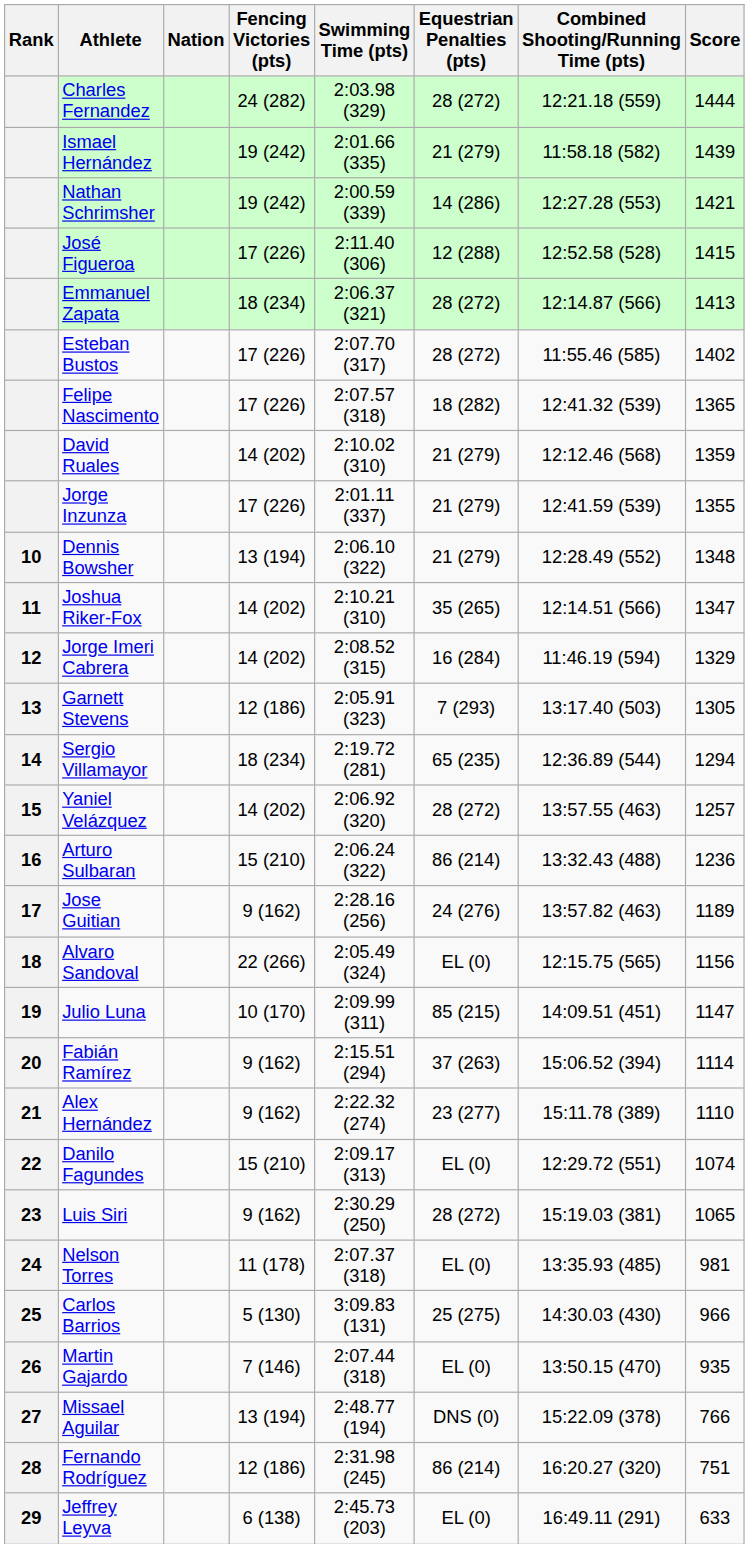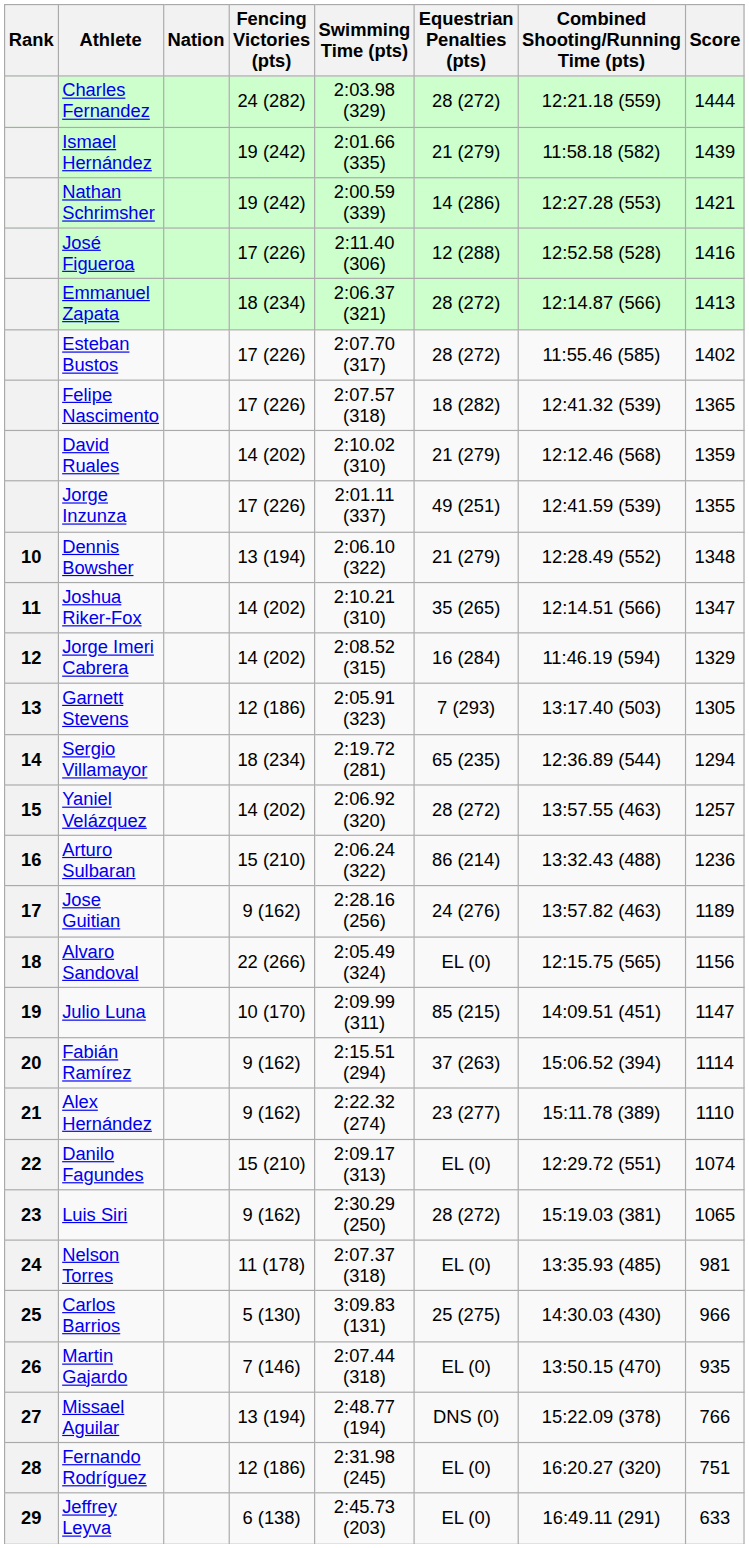José Figueroa | Score: 1415 -> 1416
Jorge Inzunza | Equestrian Penalties (pts): 21 (279) -> 49 (251)
Fernando Rodríguez | Equestrian Penalties (pts): 86 (214) -> EL (0)
